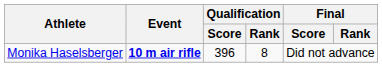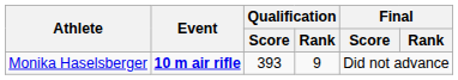Monika Haselsberger | Qualification / Score: 396 -> 393
Monika Haselsberger | Qualification / Rank: 8 -> 9
